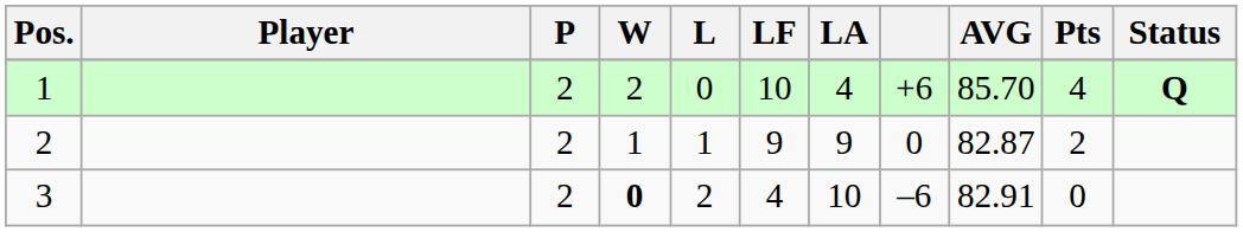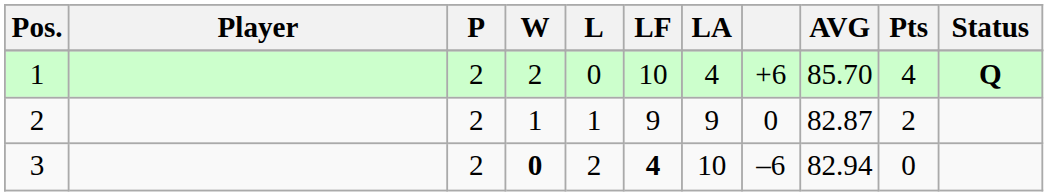3 | LF: normal -> bold
3 | AVG: 82.91 -> 82.94
